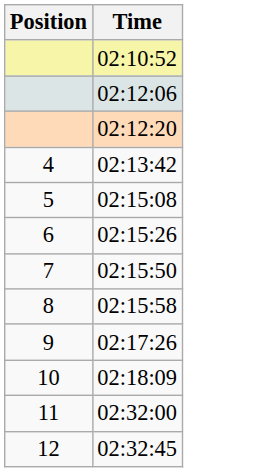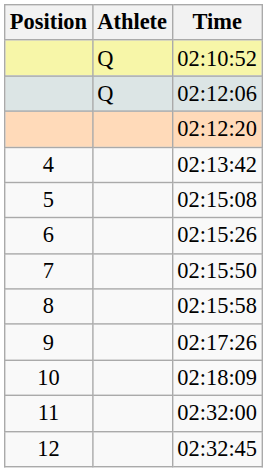+ column: Athlete | Q | Q
